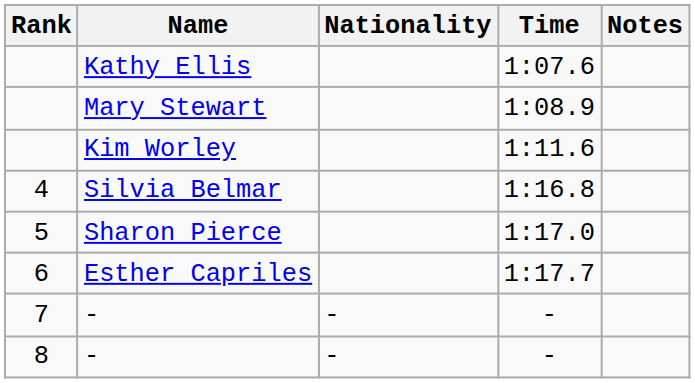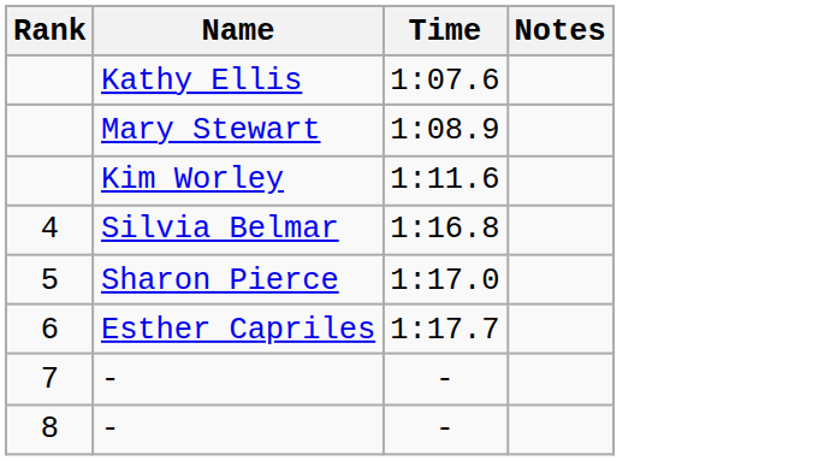- column: Nationality | - | -
